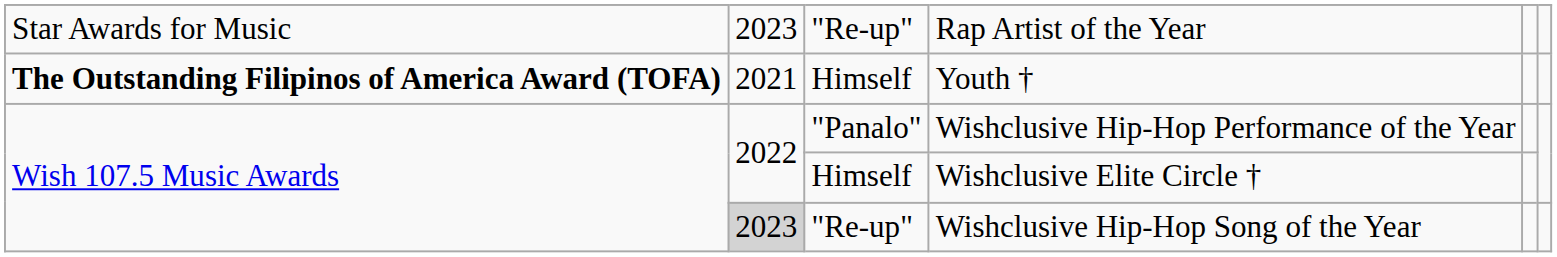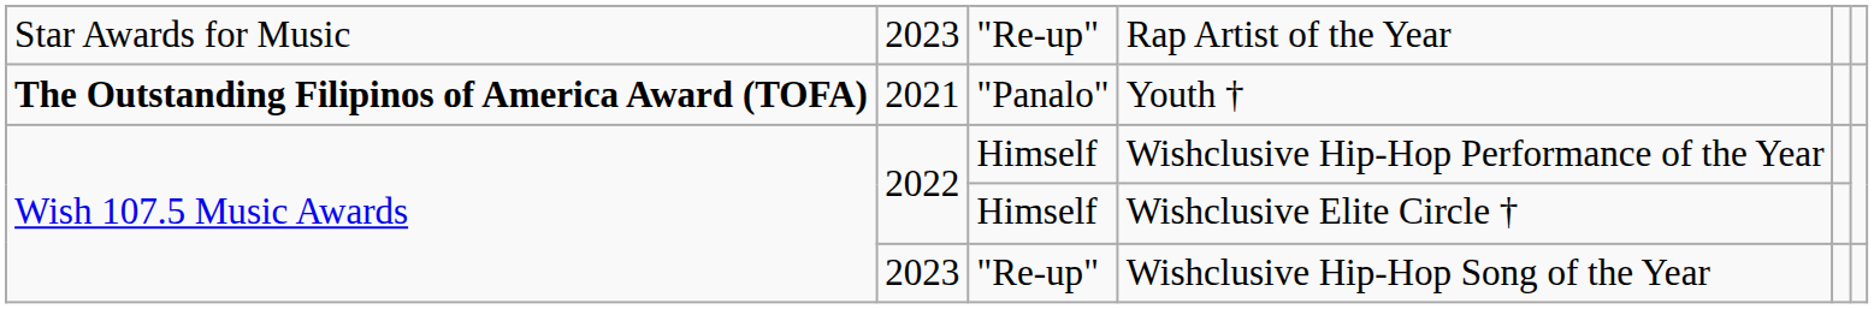Youth † | column 3: Himself -> "Panalo"
Wishclusive Hip-Hop Performance of the Year | column 3: "Panalo" -> Himself
Wishclusive Hip-Hop Song of the Year | column 2: lightgrey background -> no background
